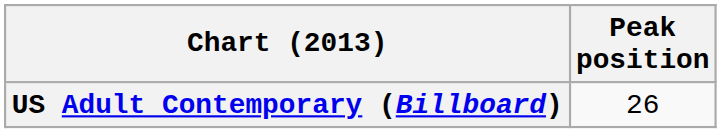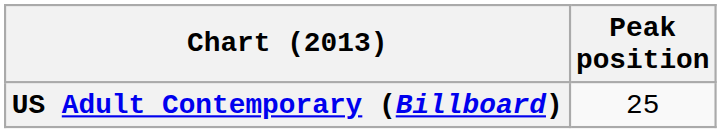US Adult Contemporary (Billboard) | Peak position: 26 -> 25
